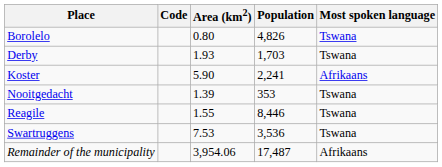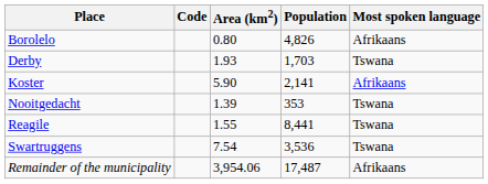Borolelo | Most spoken language: Tswana -> Afrikaans
Koster | Population: 2,241 -> 2,141
Reagile | Population: 8,446 -> 8,441
Swartruggens | Area (km2): 7.53 -> 7.54
